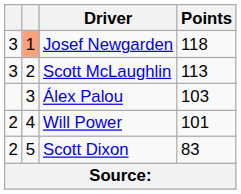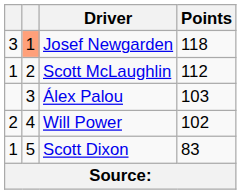Scott McLaughlin | column 1: 3 -> 1
Scott McLaughlin | Points: 113 -> 112
Will Power | Points: 101 -> 102
Scott Dixon | column 1: 2 -> 1
